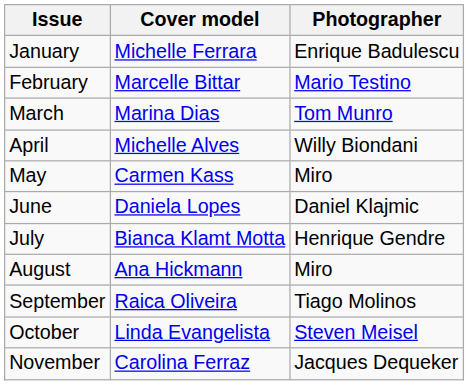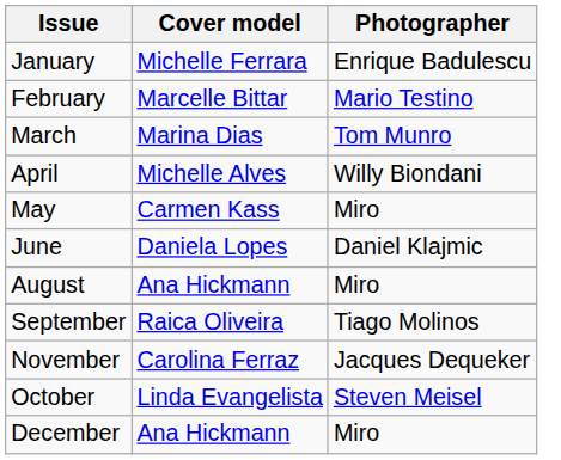- row: July | Bianca Klamt Motta | Henrique Gendre
rows swapped: October <-> November
+ row: December | Ana Hickmann | Miro
